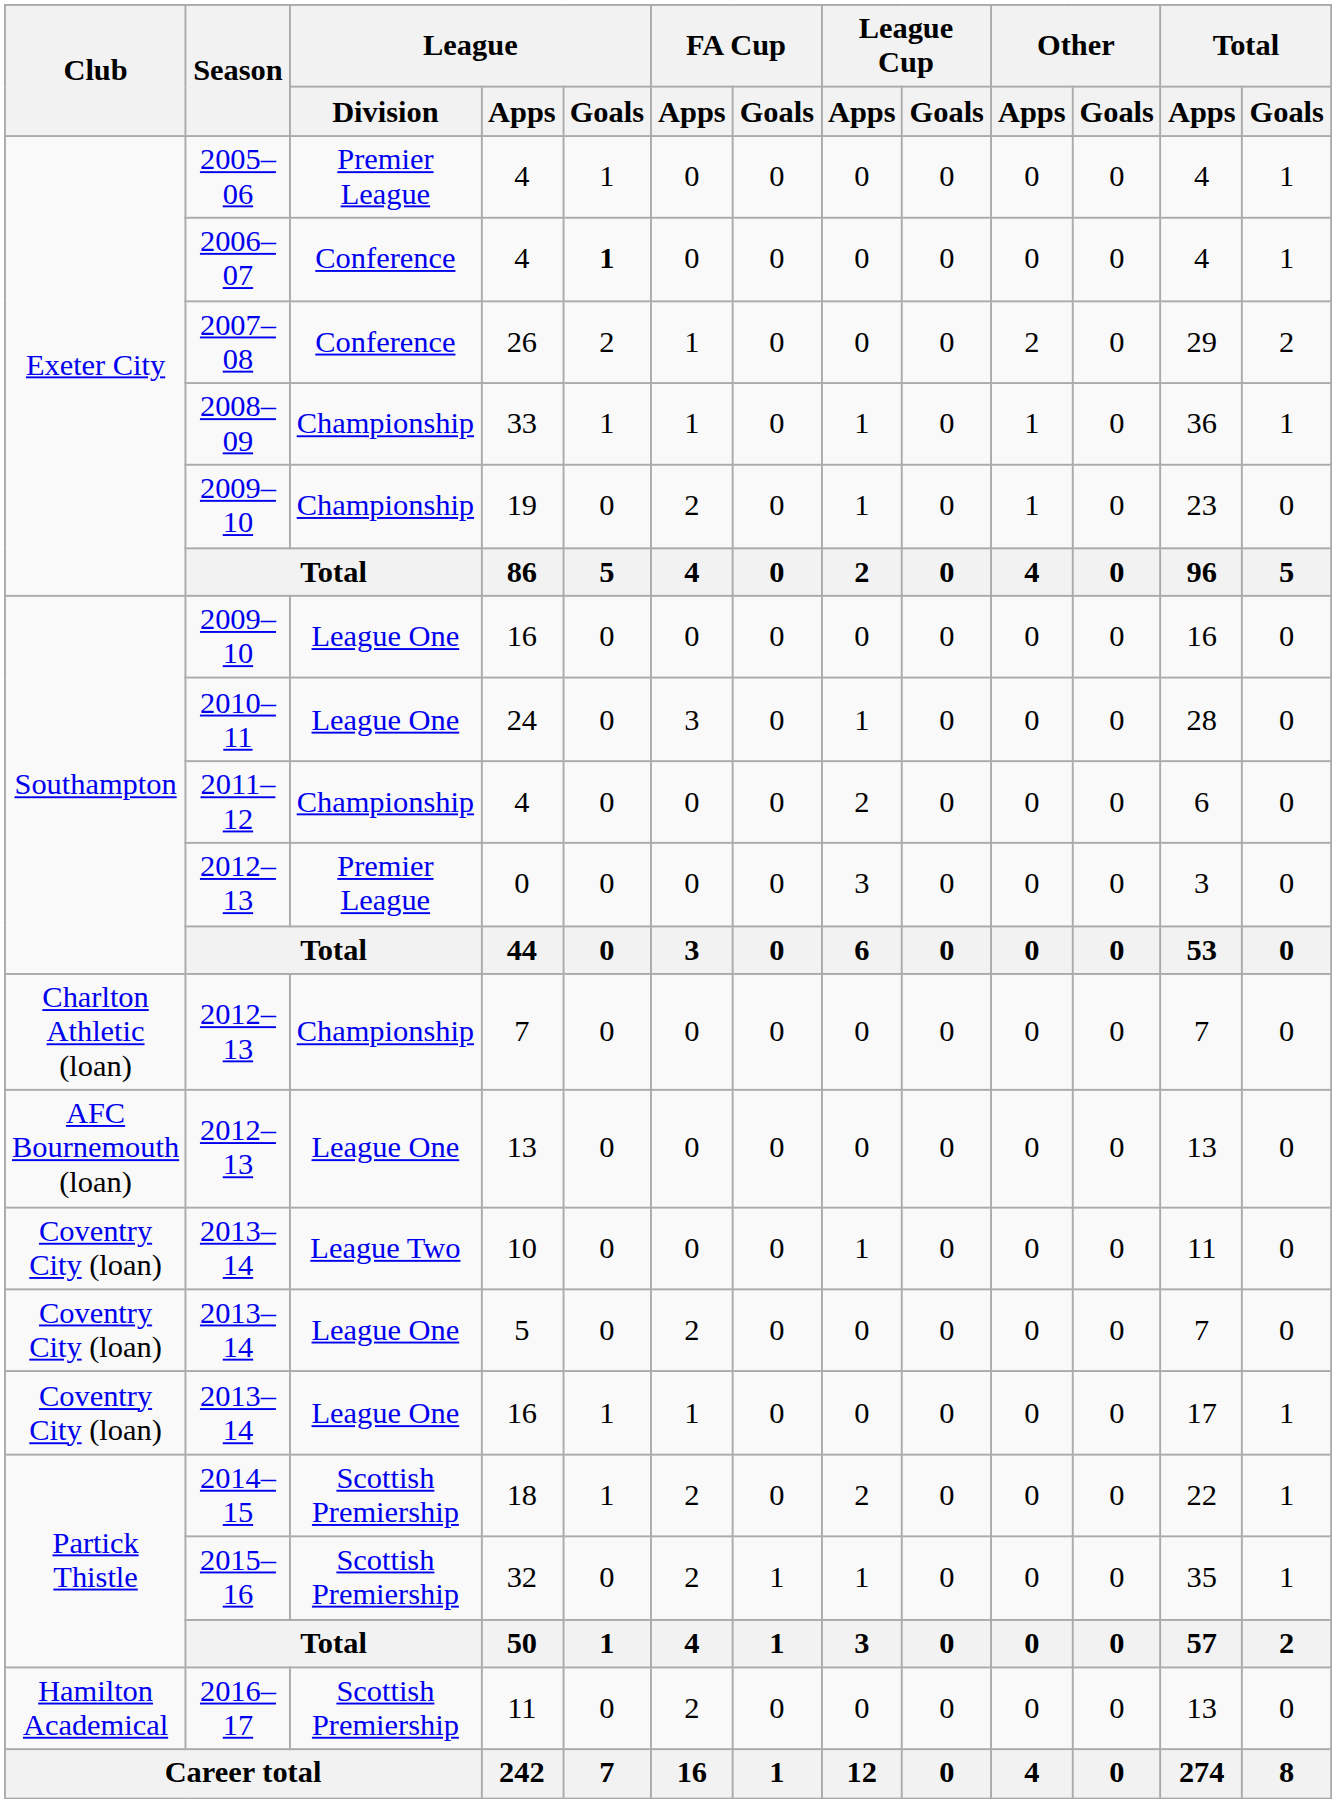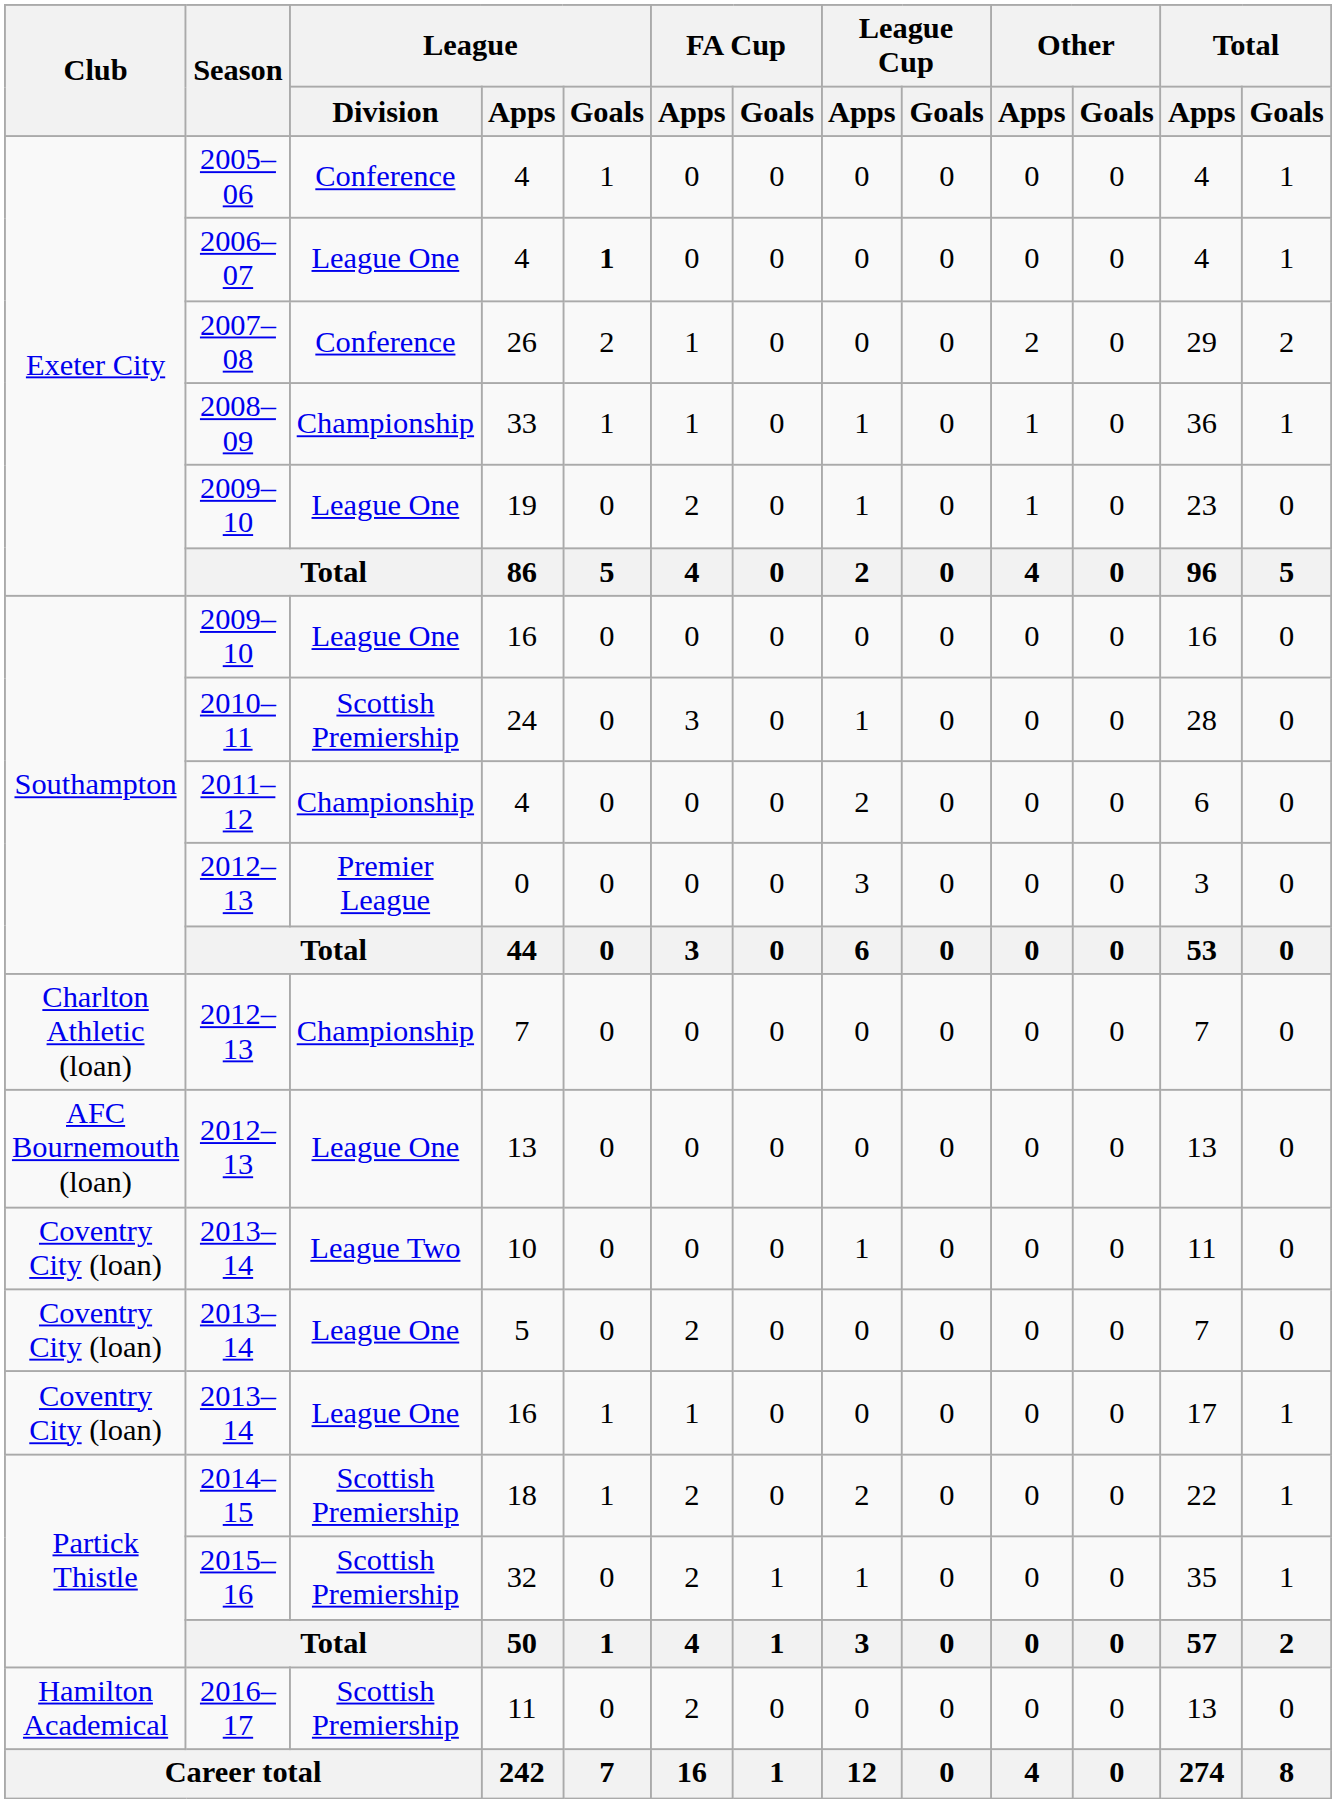2005–06 / 4 | League / Division: Premier League -> Conference
2006–07 / 4 | League / Division: Conference -> League One
19 | League / Division: Championship -> League One
24 | League / Division: League One -> Scottish Premiership
